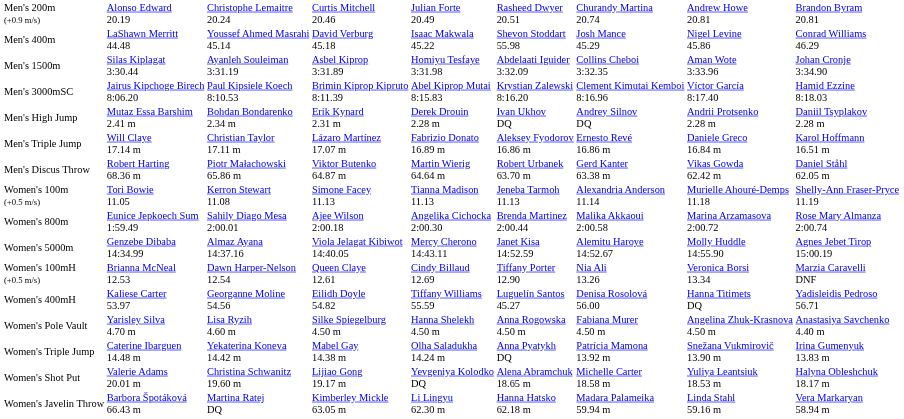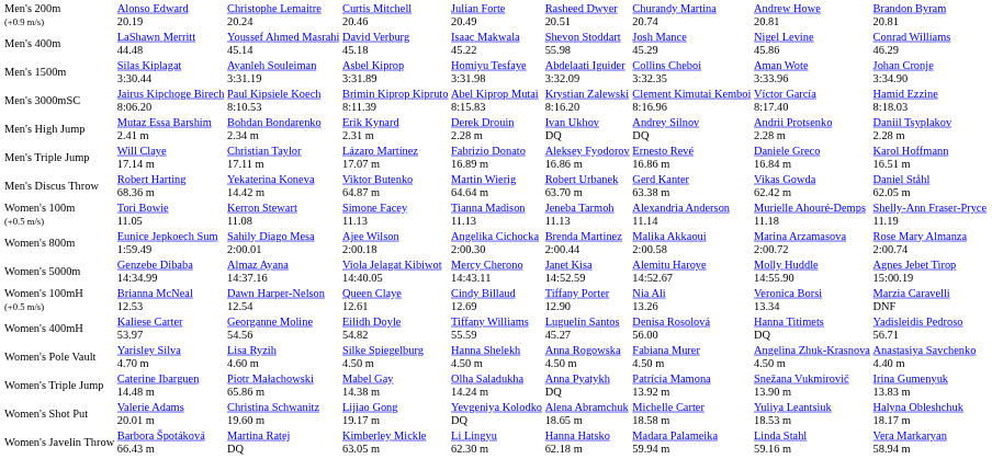Men's Discus Throw | column 3: Piotr Małachowski 65.86 m -> Yekaterina Koneva 14.42 m
Women's Triple Jump | column 3: Yekaterina Koneva 14.42 m -> Piotr Małachowski 65.86 m
